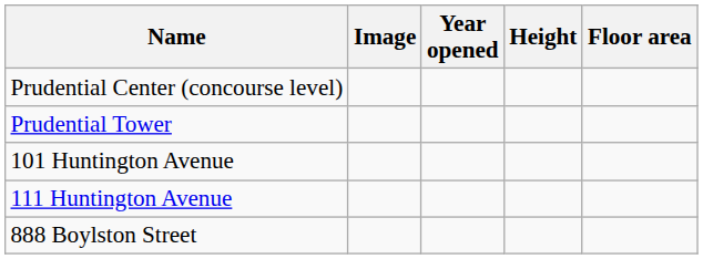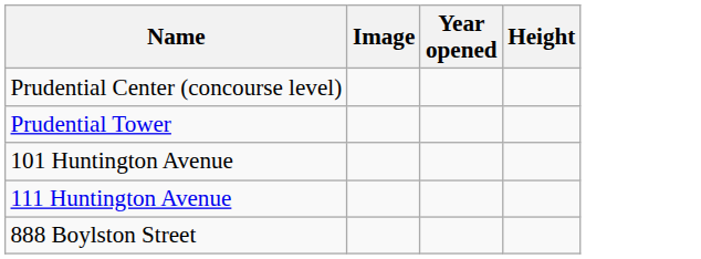- column: Floor area
